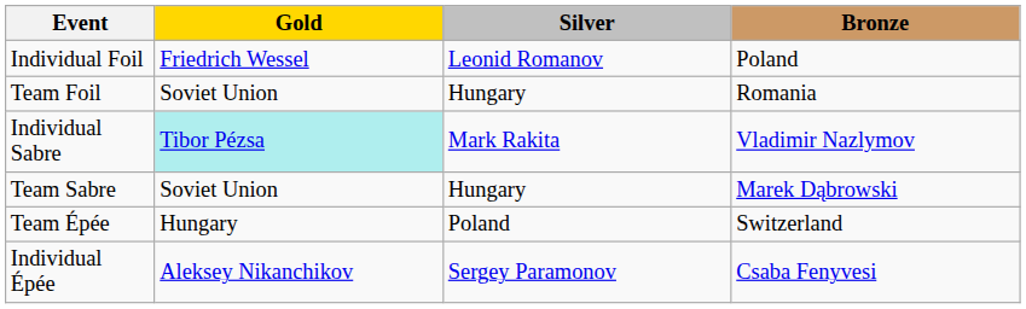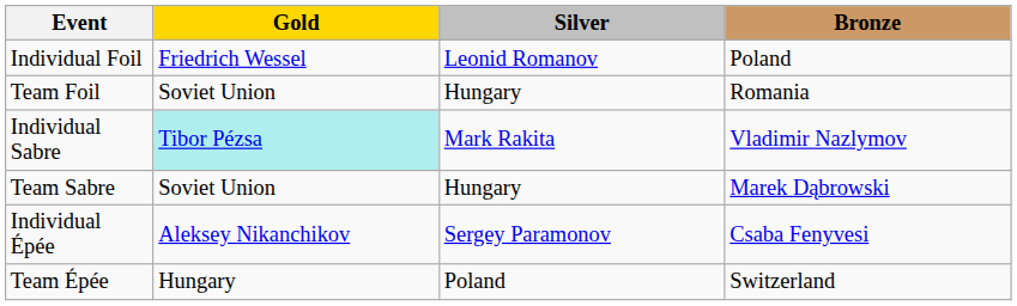rows swapped: Individual Épée <-> Team Épée
